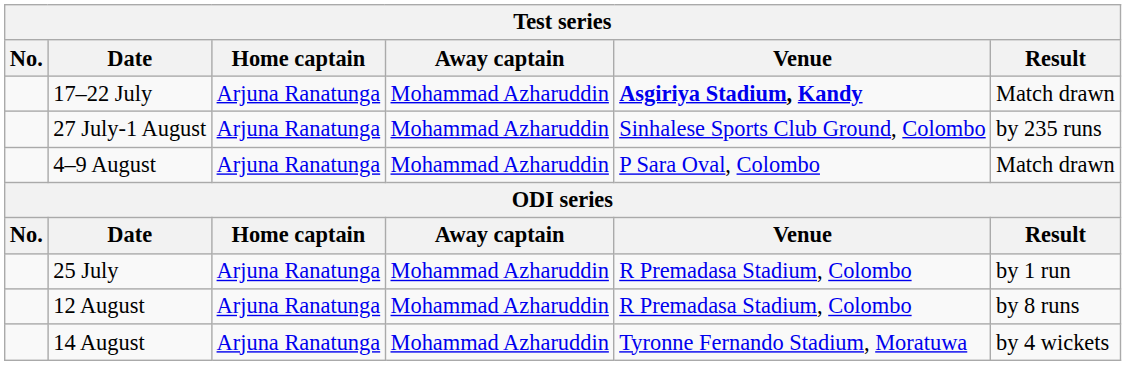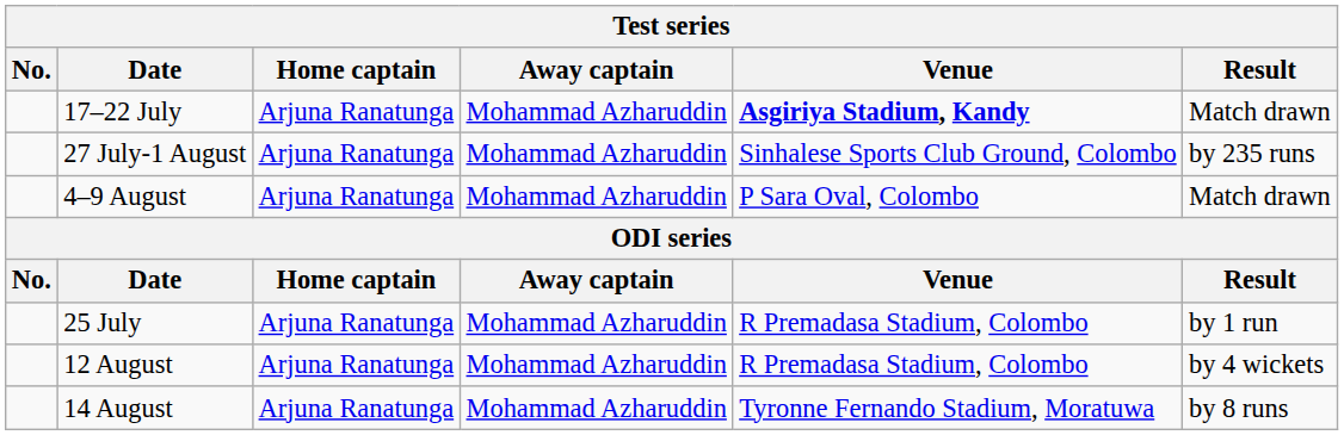12 August | Result: by 8 runs -> by 4 wickets
14 August | Result: by 4 wickets -> by 8 runs
